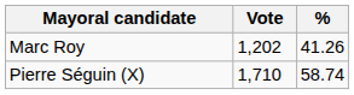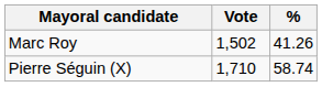Marc Roy | Vote: 1,202 -> 1,502
